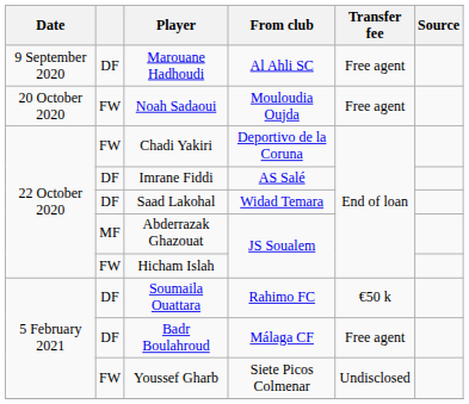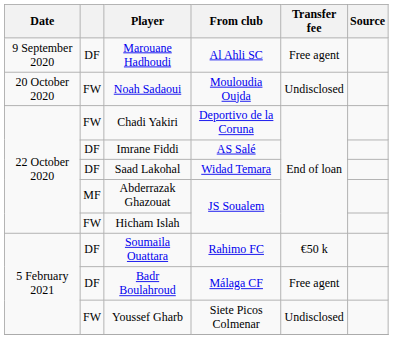Noah Sadaoui | Transfer fee: Free agent -> Undisclosed
